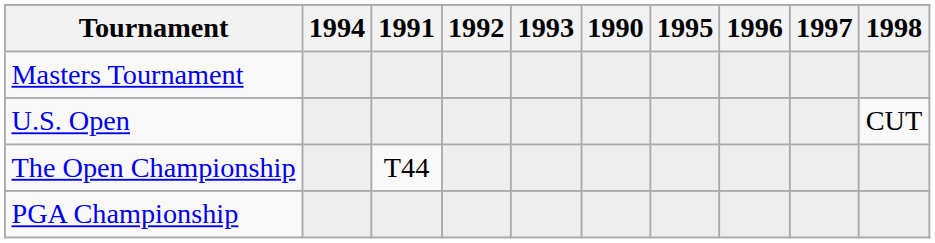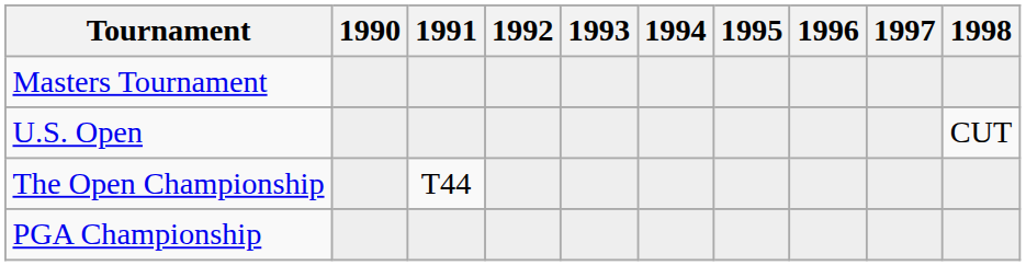columns swapped: 1990 <-> 1994
